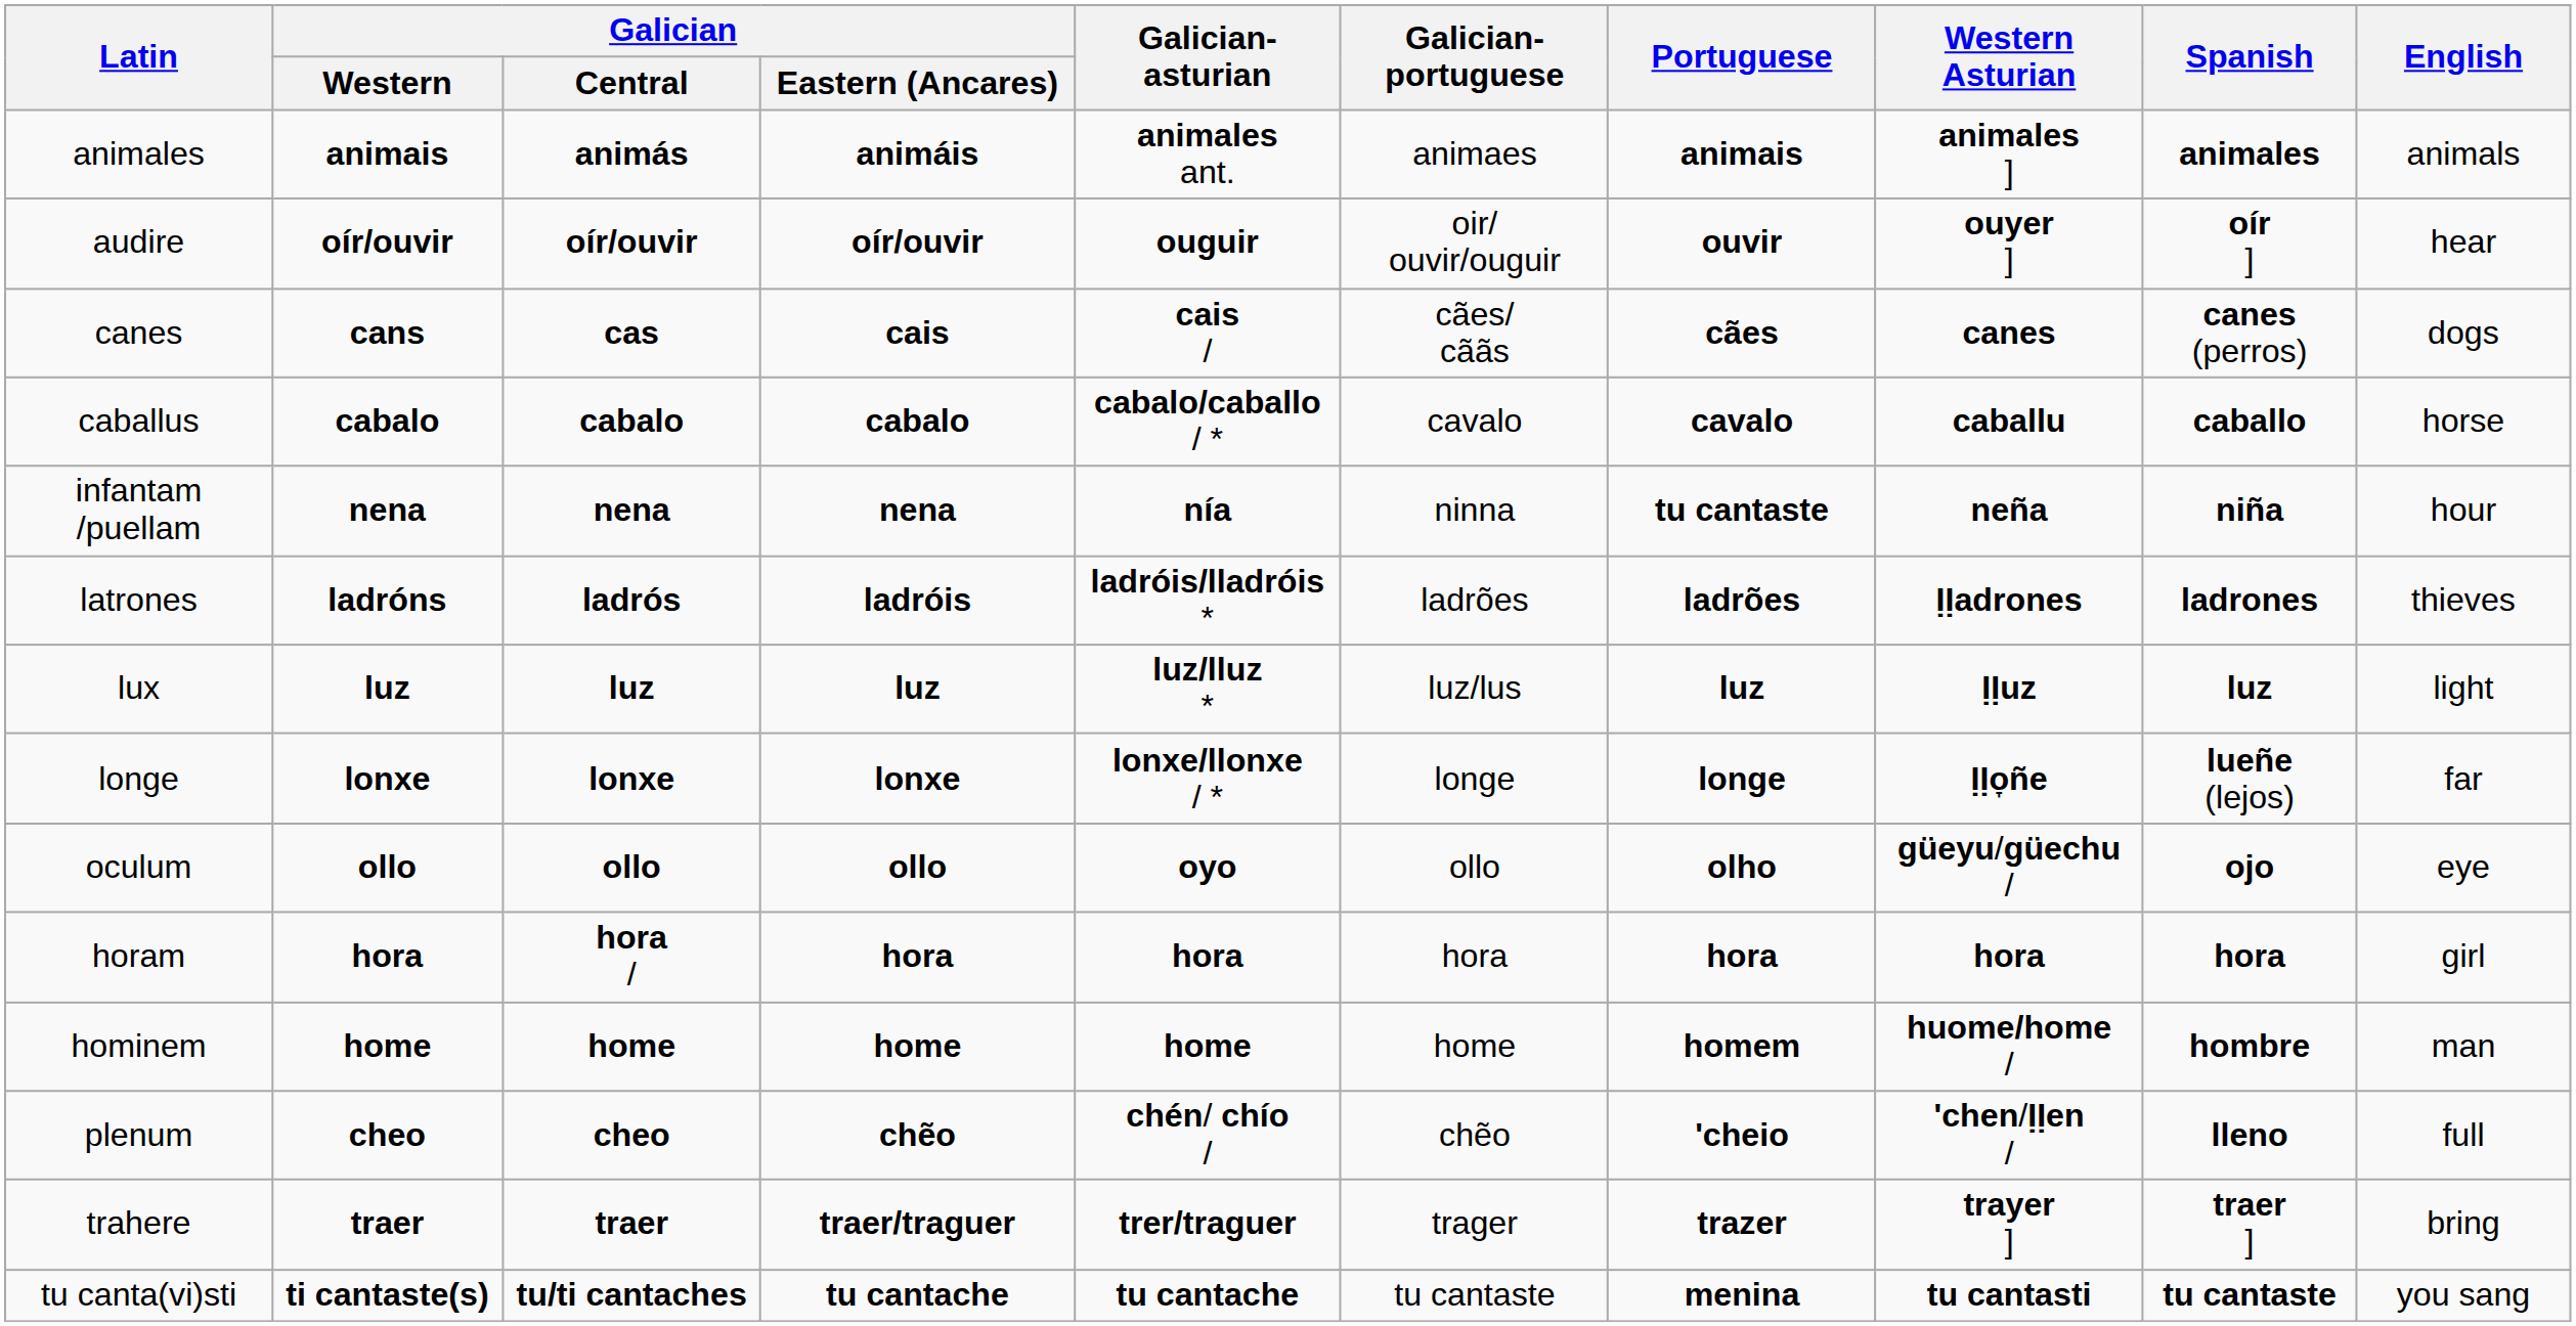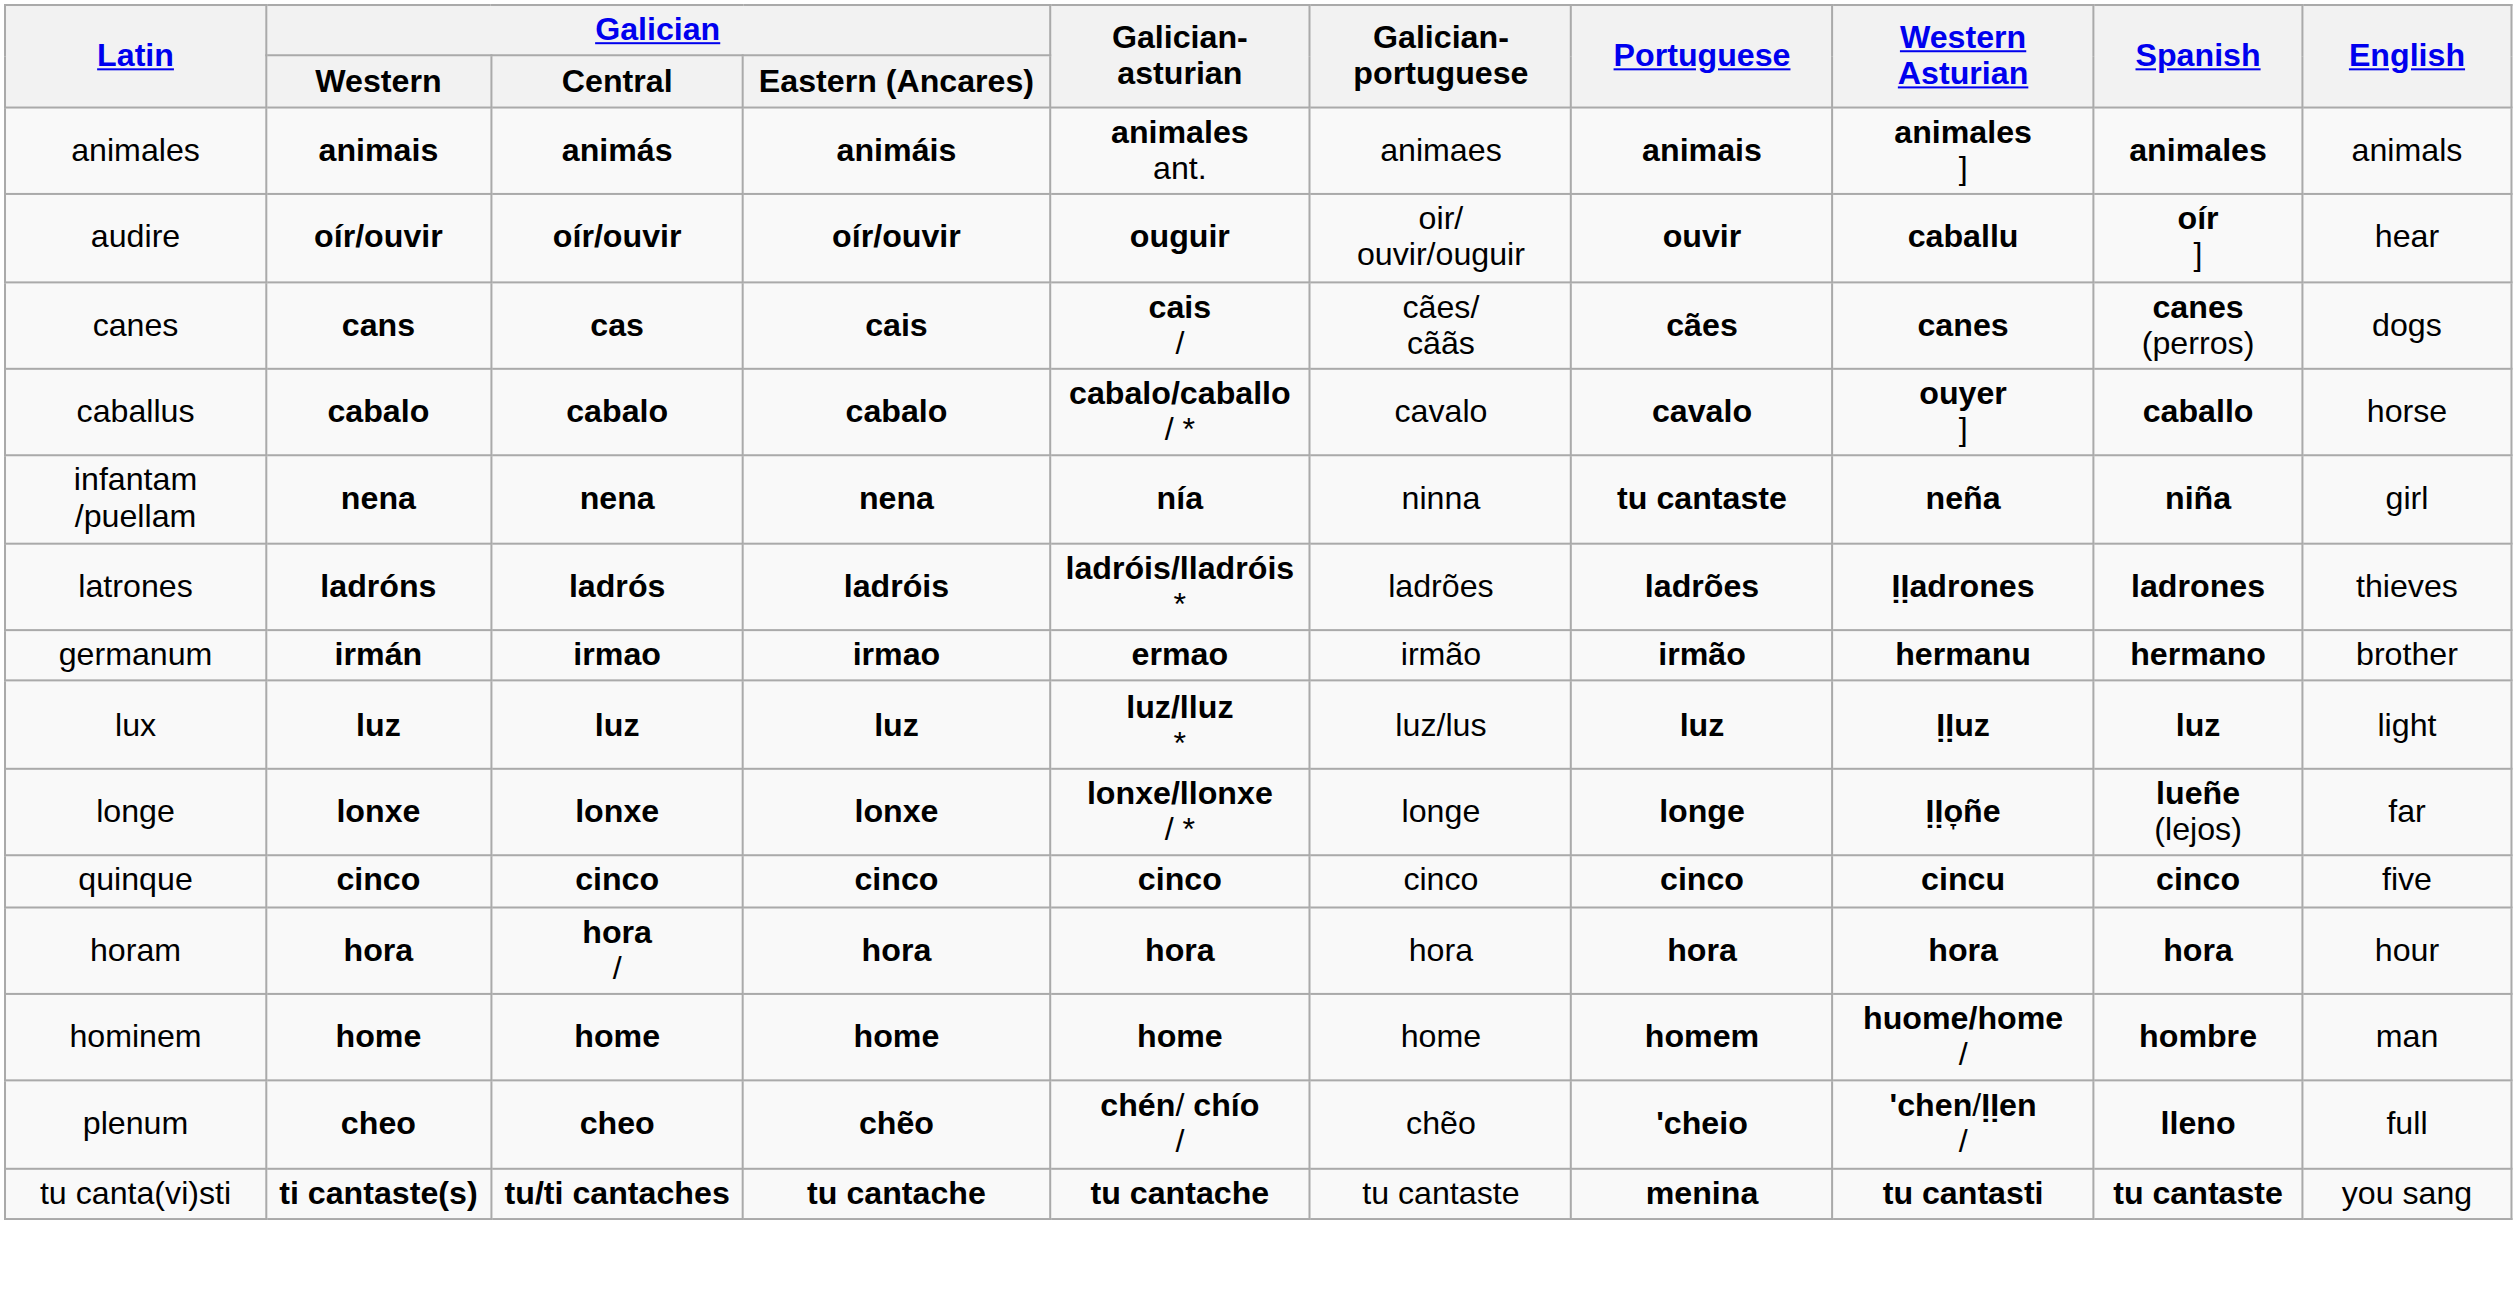audire | Western Asturian: ouyer ] -> caballu
caballus | Western Asturian: caballu -> ouyer ]
infantam /puellam | English: hour -> girl
+ row: germanum | irmán | irmao | irmao | ermao | irmão | irmão | hermanu | hermano | brother
+ row: quinque | cinco | cinco | cinco | cinco | cinco | cinco | cincu | cinco | five
- row: oculum | ollo | ollo | ollo | oyo | ollo | olho | güeyu/güechu / | ojo | eye
horam | English: girl -> hour
- row: trahere | traer | traer | traer/traguer | trer/traguer | trager | trazer | trayer ] | traer ] | bring
